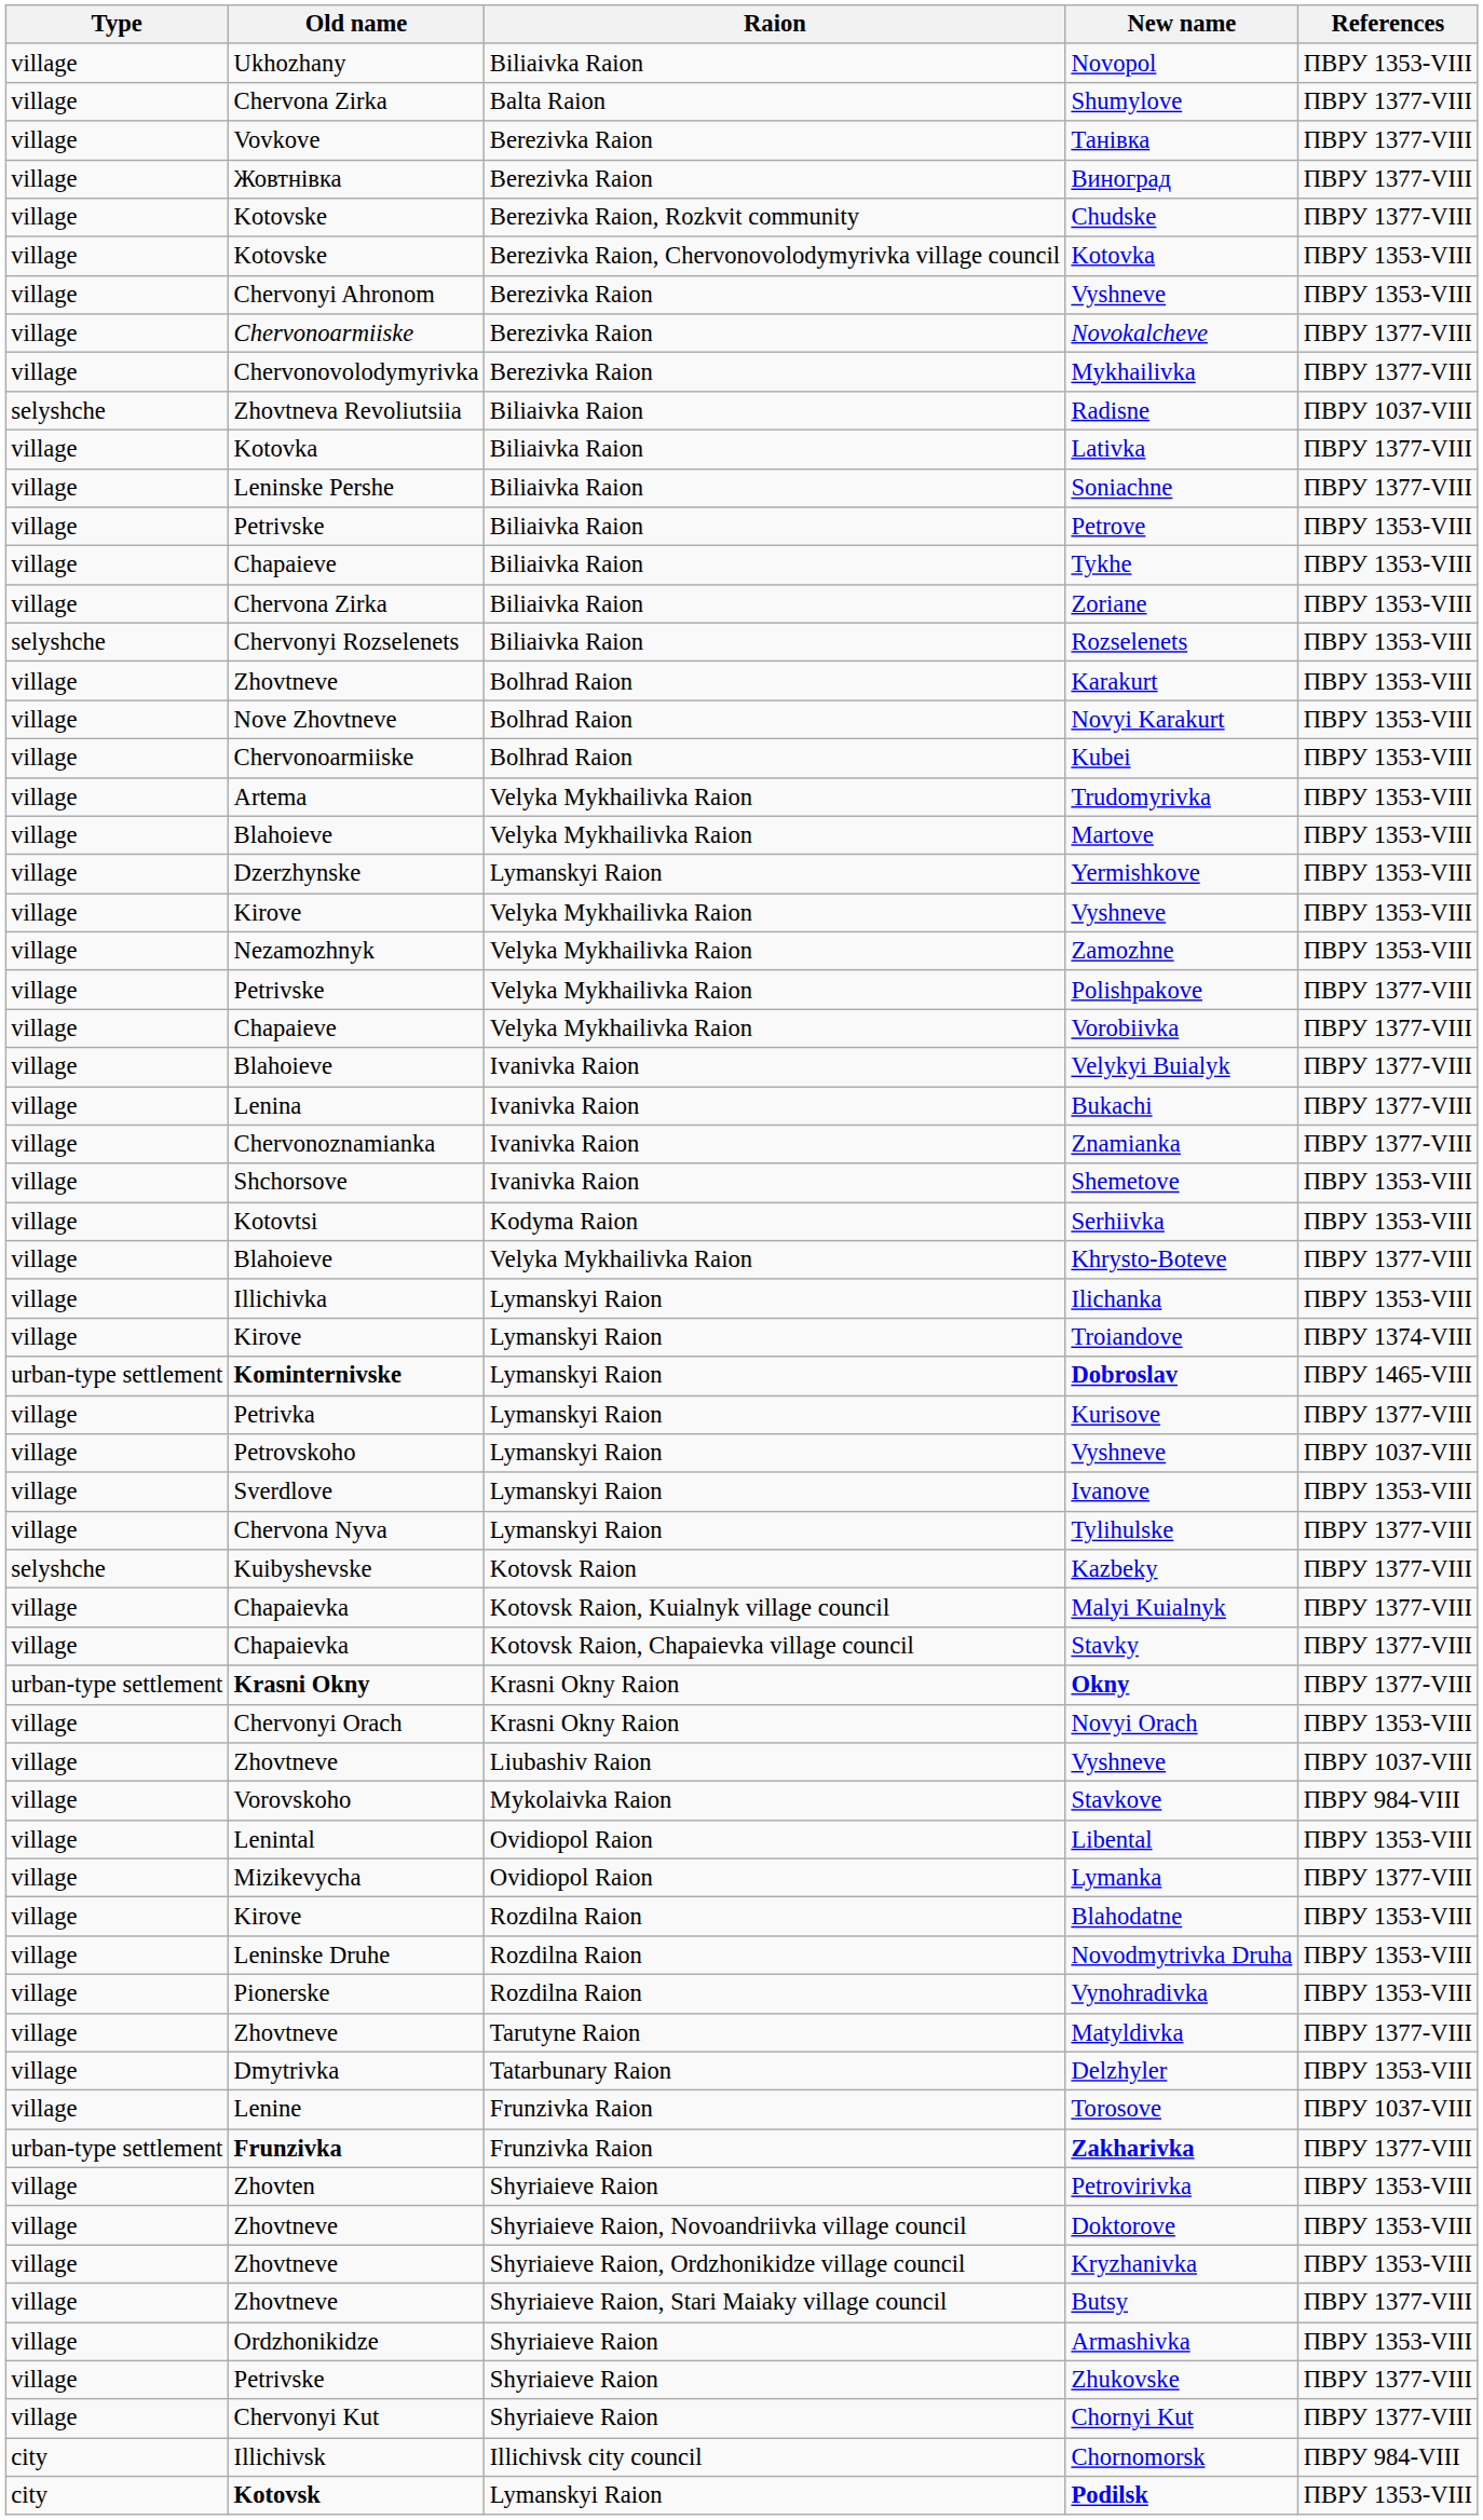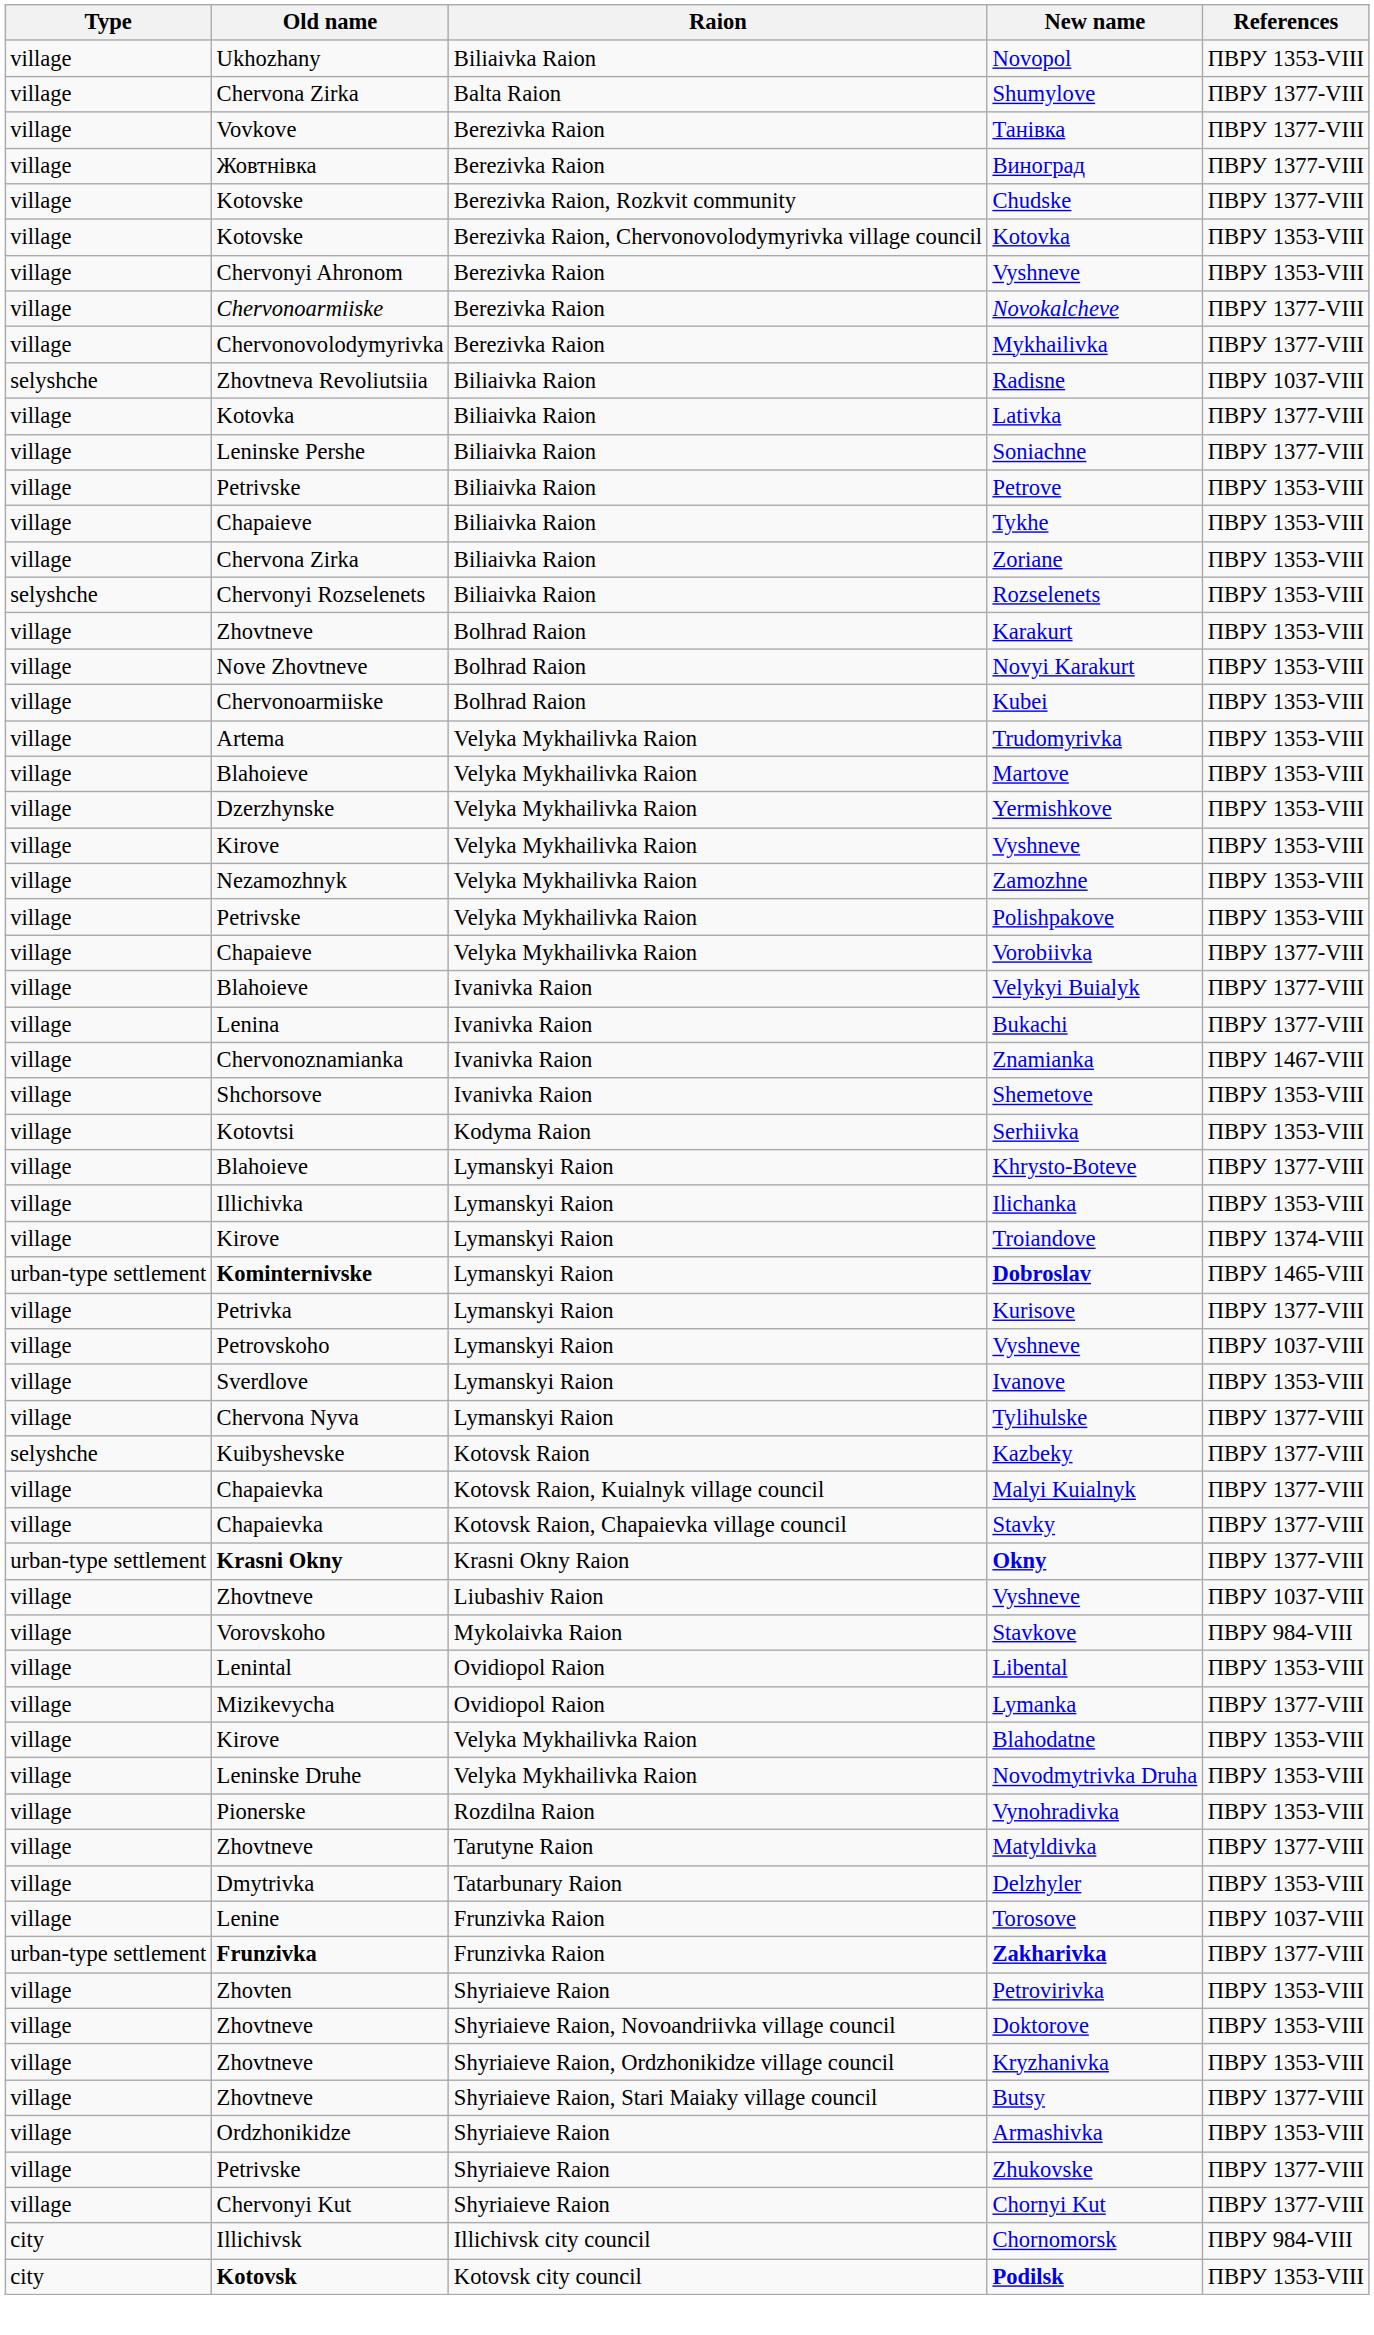Yermishkove | Raion: Lymanskyi Raion -> Velyka Mykhailivka Raion
Polishpakove | References: ПВРУ 1377-VIII -> ПВРУ 1353-VIII
Znamianka | References: ПВРУ 1377-VIII -> ПВРУ 1467-VIII
Khrysto-Boteve | Raion: Velyka Mykhailivka Raion -> Lymanskyi Raion
- row: village | Chervonyi Orach | Krasni Okny Raion | Novyi Orach | ПВРУ 1353-VIII
Blahodatne | Raion: Rozdilna Raion -> Velyka Mykhailivka Raion
Novodmytrivka Druha | Raion: Rozdilna Raion -> Velyka Mykhailivka Raion
Podilsk | Raion: Lymanskyi Raion -> Kotovsk city council
